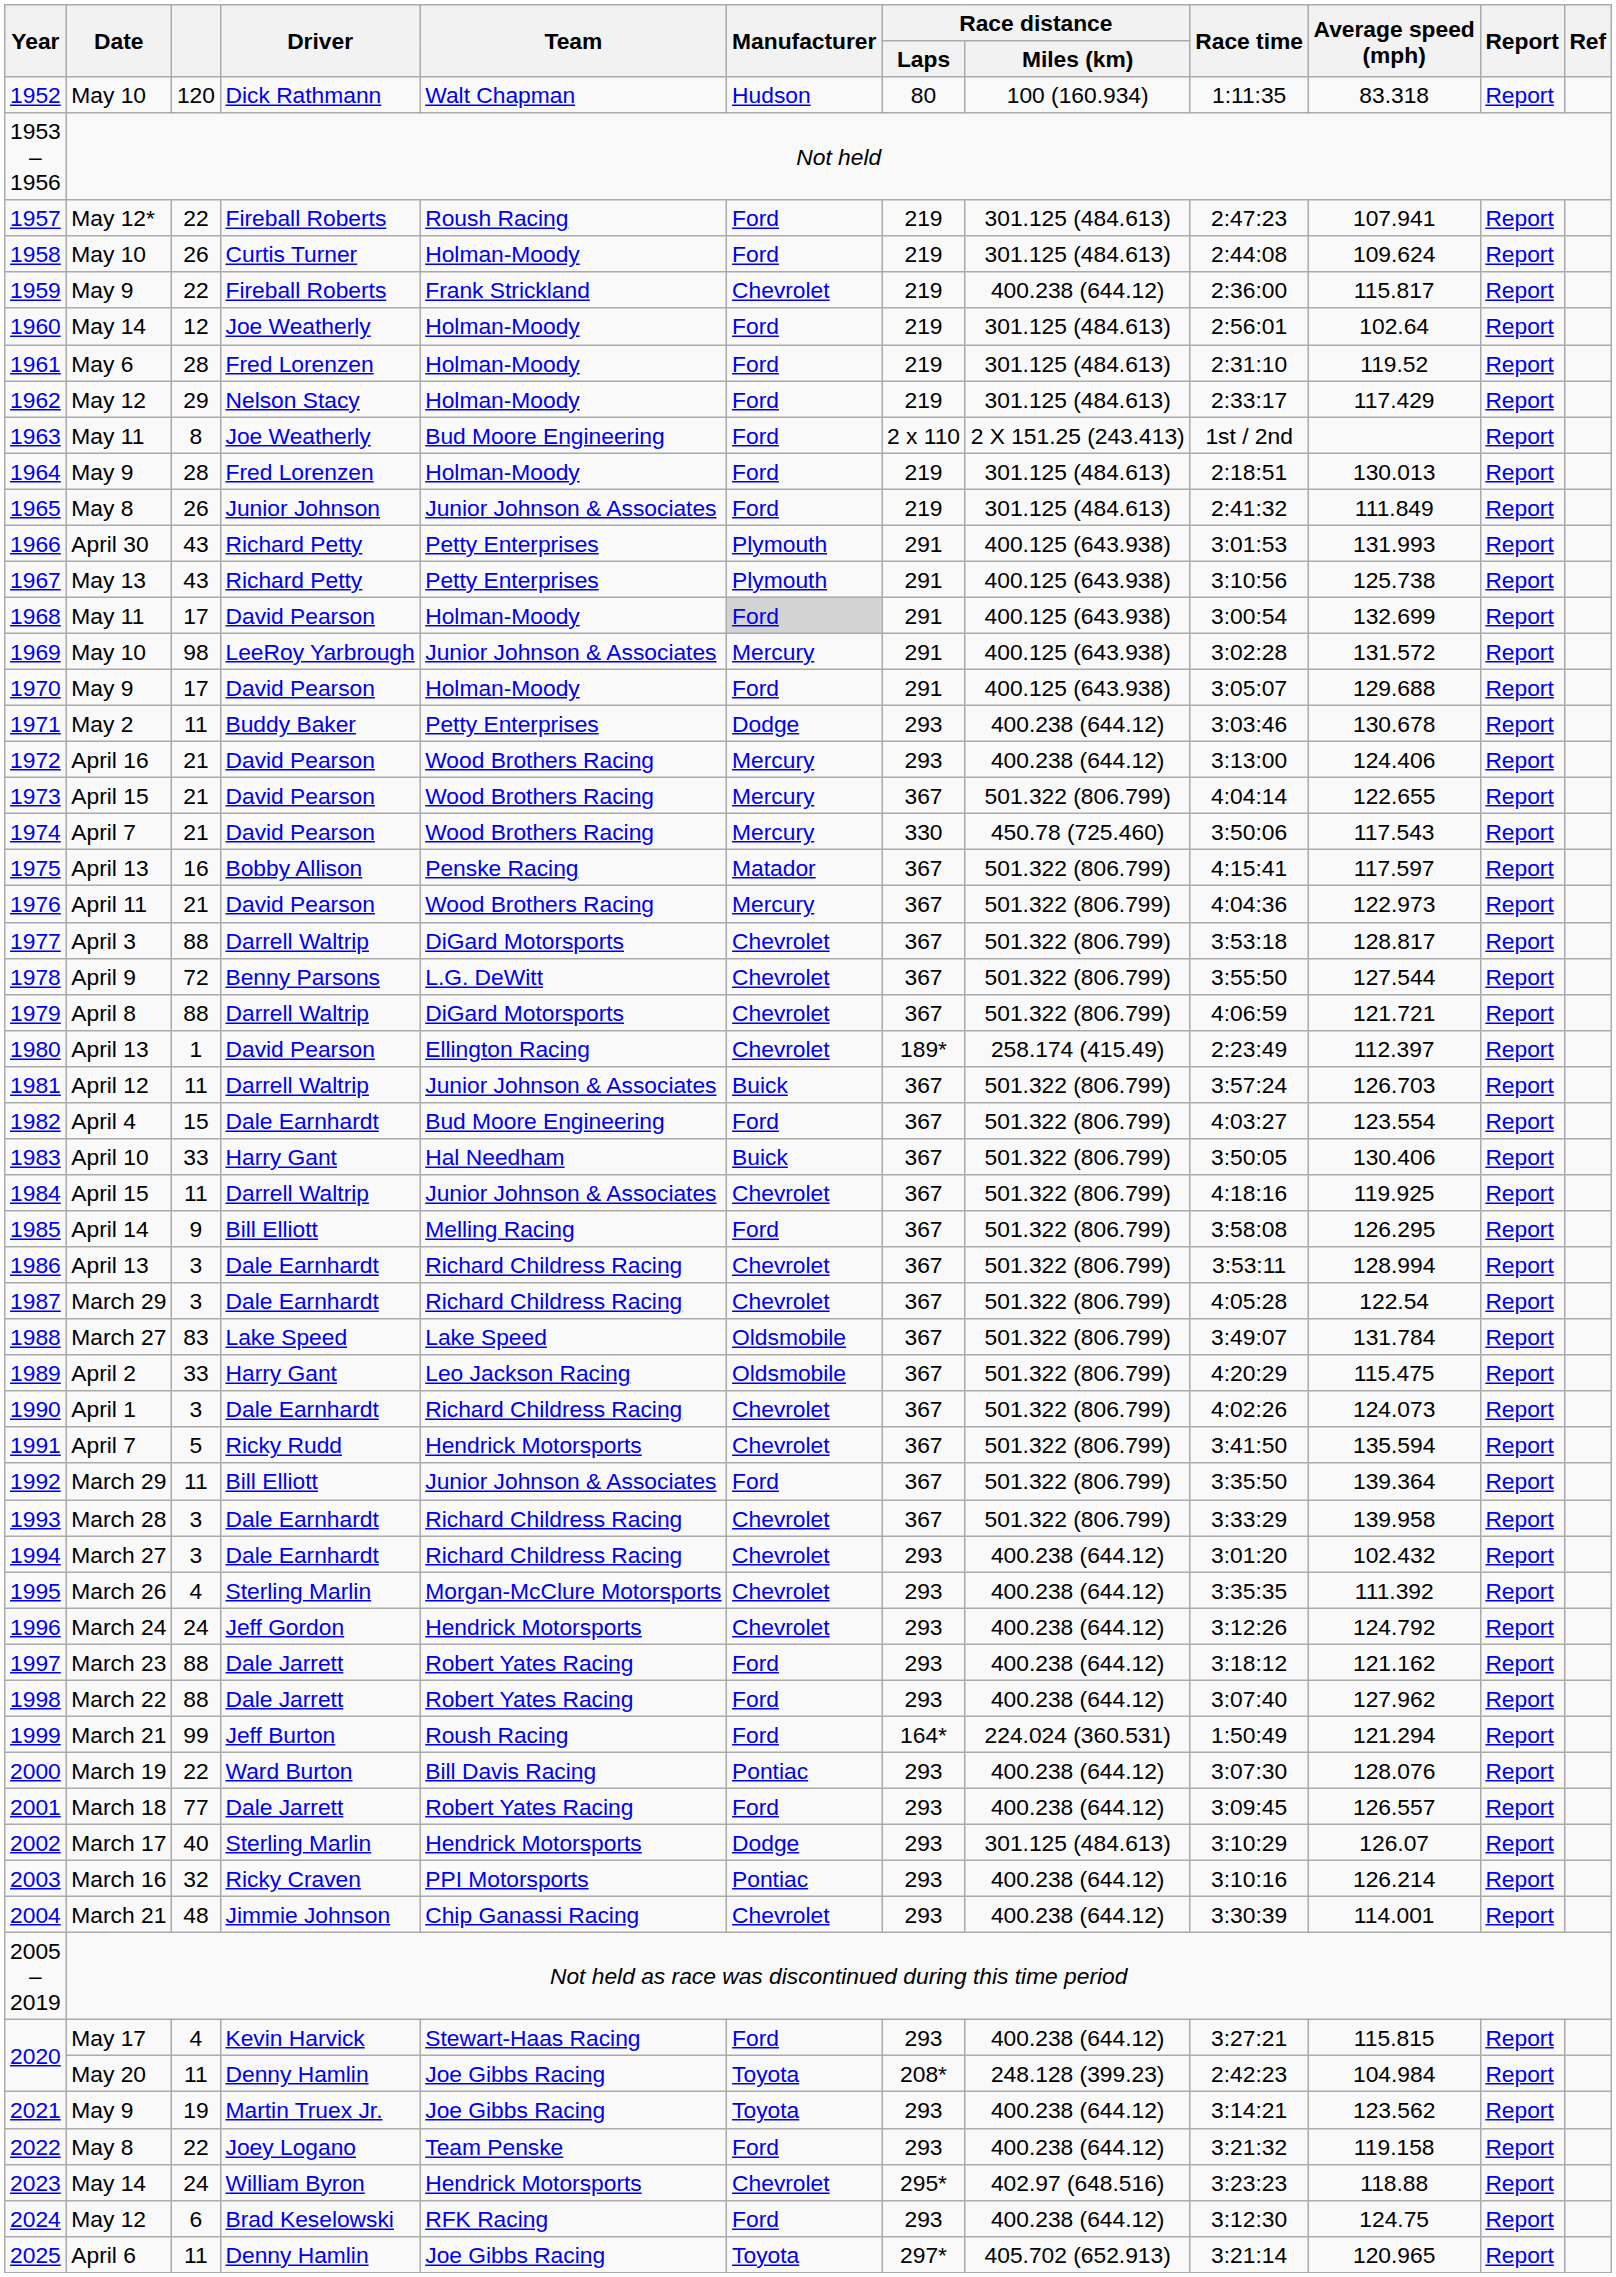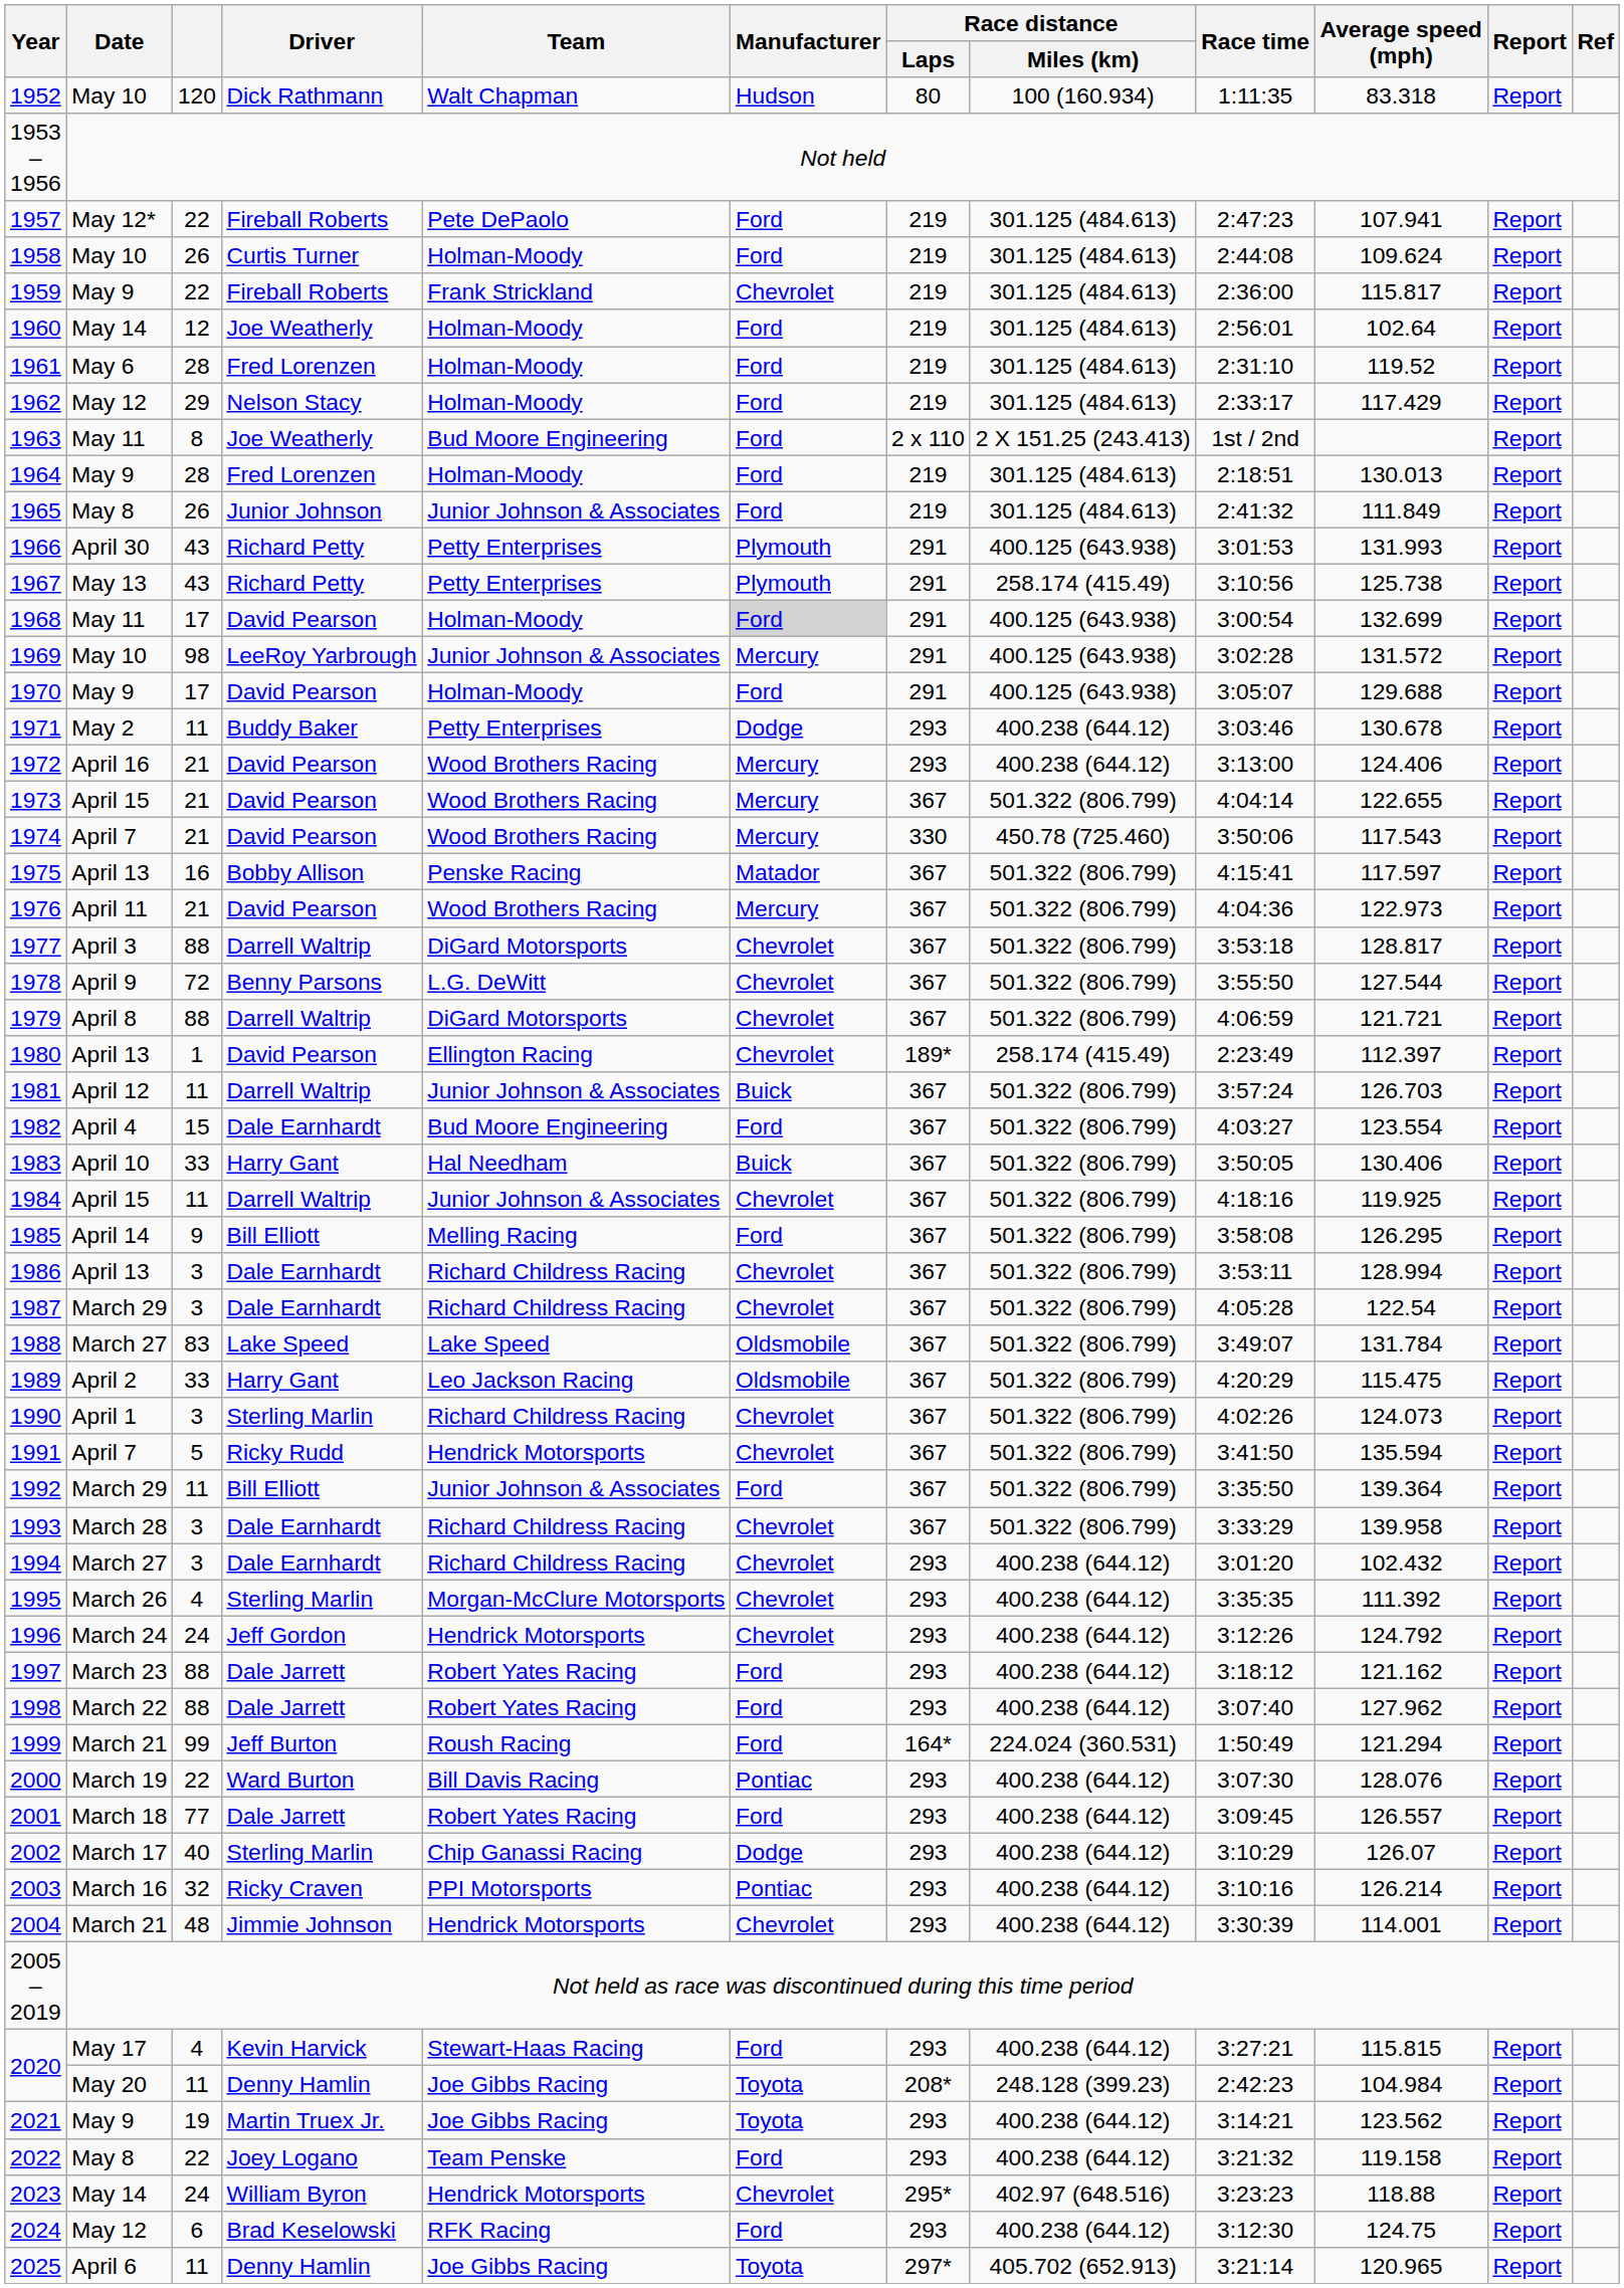1957 | Team: Roush Racing -> Pete DePaolo
1959 | Race distance / Miles (km): 400.238 (644.12) -> 301.125 (484.613)
1967 | Race distance / Miles (km): 400.125 (643.938) -> 258.174 (415.49)
1990 | Driver: Dale Earnhardt -> Sterling Marlin
2002 | Team: Hendrick Motorsports -> Chip Ganassi Racing
2002 | Race distance / Miles (km): 301.125 (484.613) -> 400.238 (644.12)
2004 | Team: Chip Ganassi Racing -> Hendrick Motorsports
